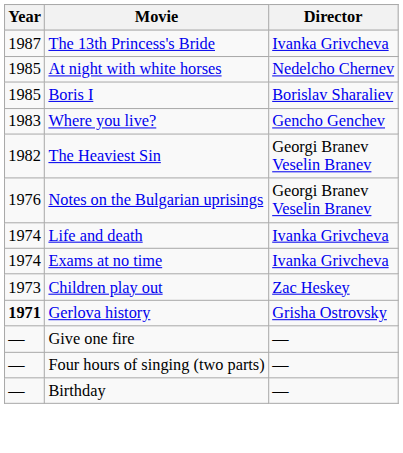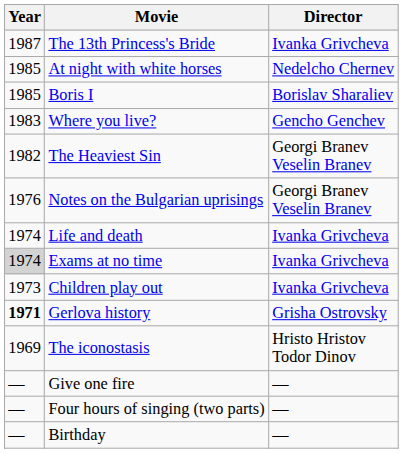Exams at no time | Year: no background -> lightgrey background
Children play out | Director: Zac Heskey -> Ivanka Grivcheva
+ row: 1969 | The iconostasis | Hristo Hristov Todor Dinov
